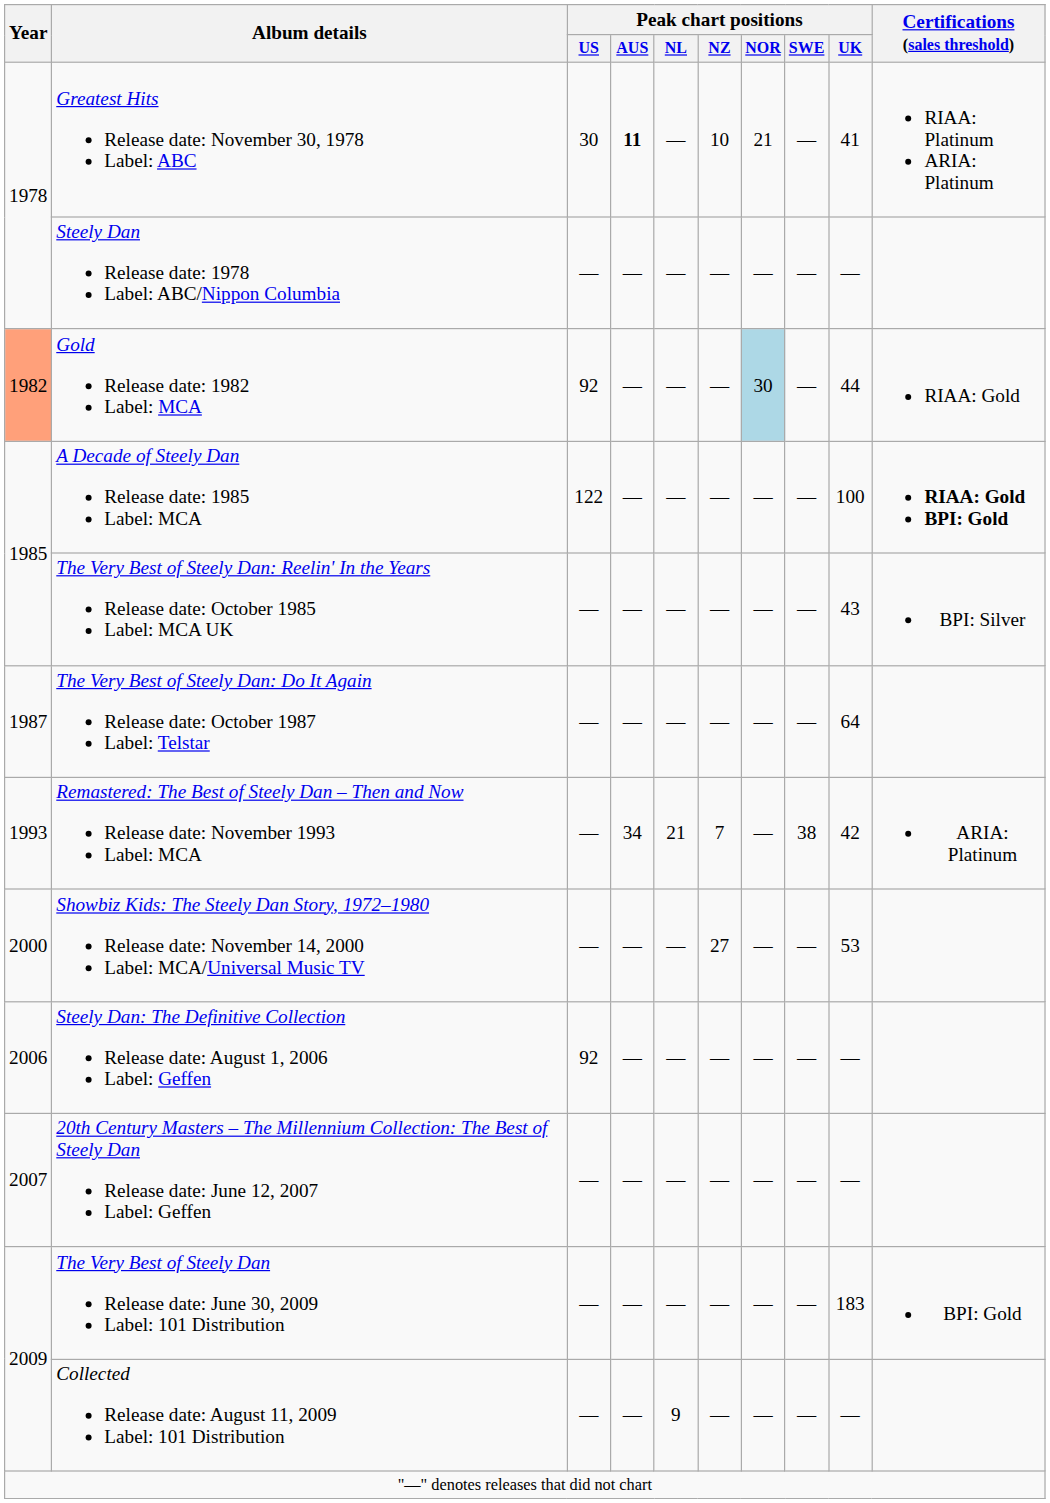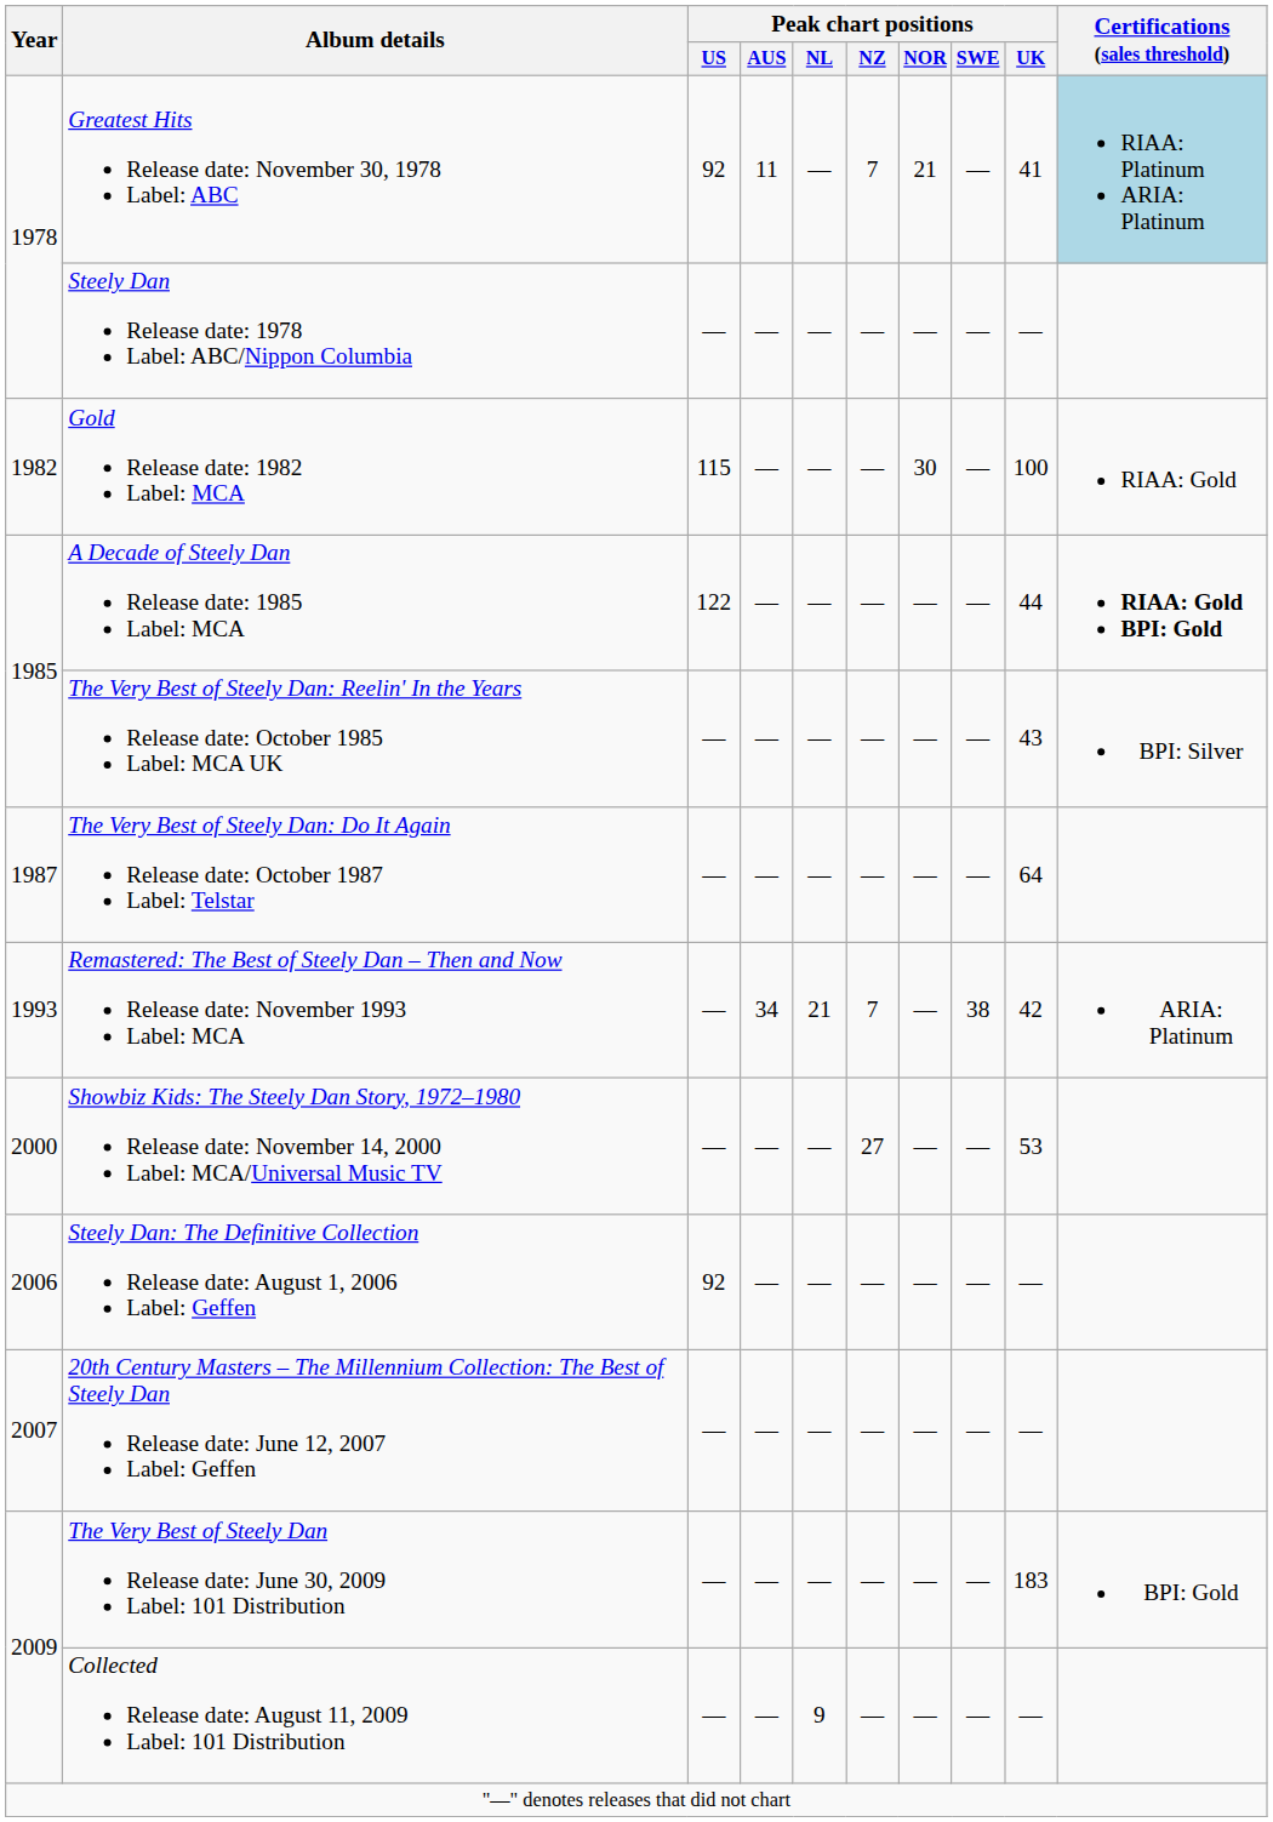Greatest Hits Release date: November 30, 1978 Label: ABC | Peak chart positions / US: 30 -> 92
Greatest Hits Release date: November 30, 1978 Label: ABC | Peak chart positions / AUS: bold -> normal
Greatest Hits Release date: November 30, 1978 Label: ABC | Peak chart positions / NZ: 10 -> 7
Greatest Hits Release date: November 30, 1978 Label: ABC | Certifications (sales threshold): no background -> lightblue background
Gold Release date: 1982 Label: MCA | Year: lightsalmon background -> no background
Gold Release date: 1982 Label: MCA | Peak chart positions / US: 92 -> 115
Gold Release date: 1982 Label: MCA | Peak chart positions / NOR: lightblue background -> no background
Gold Release date: 1982 Label: MCA | Peak chart positions / UK: 44 -> 100
A Decade of Steely Dan Release date: 1985 Label: MCA | Peak chart positions / UK: 100 -> 44
